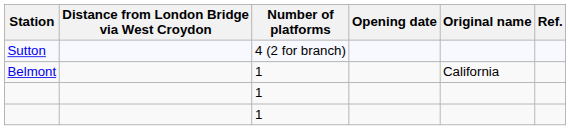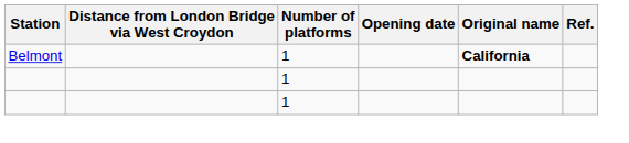- row: Sutton | 4 (2 for branch)
Belmont | Original name: normal -> bold
